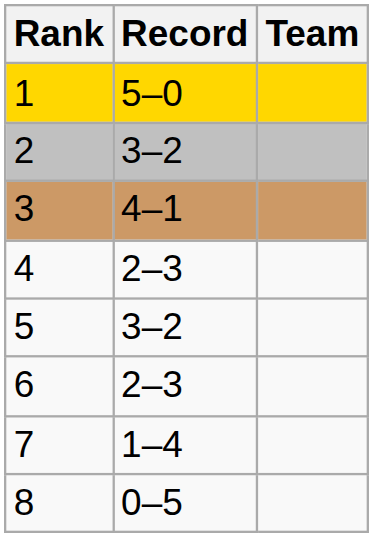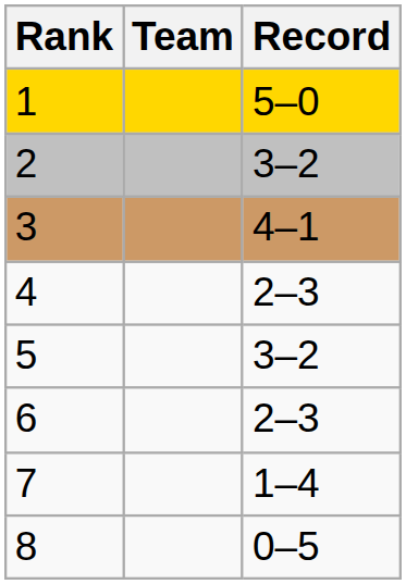columns swapped: Team <-> Record
